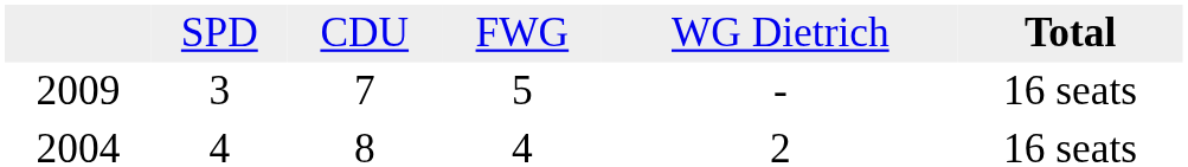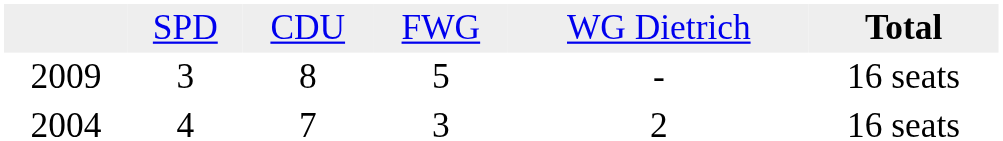2009 | column 3: 7 -> 8
2004 | column 3: 8 -> 7
2004 | column 4: 4 -> 3
